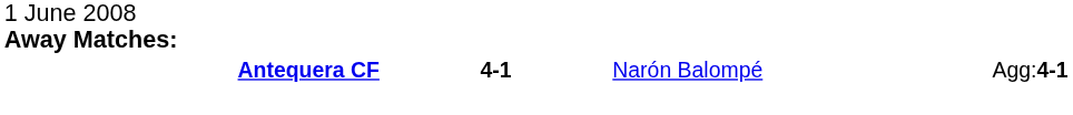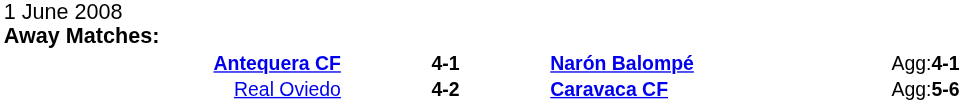Antequera CF | column 3: normal -> bold
+ row: Real Oviedo | 4-2 | Caravaca CF | Agg:5-6
